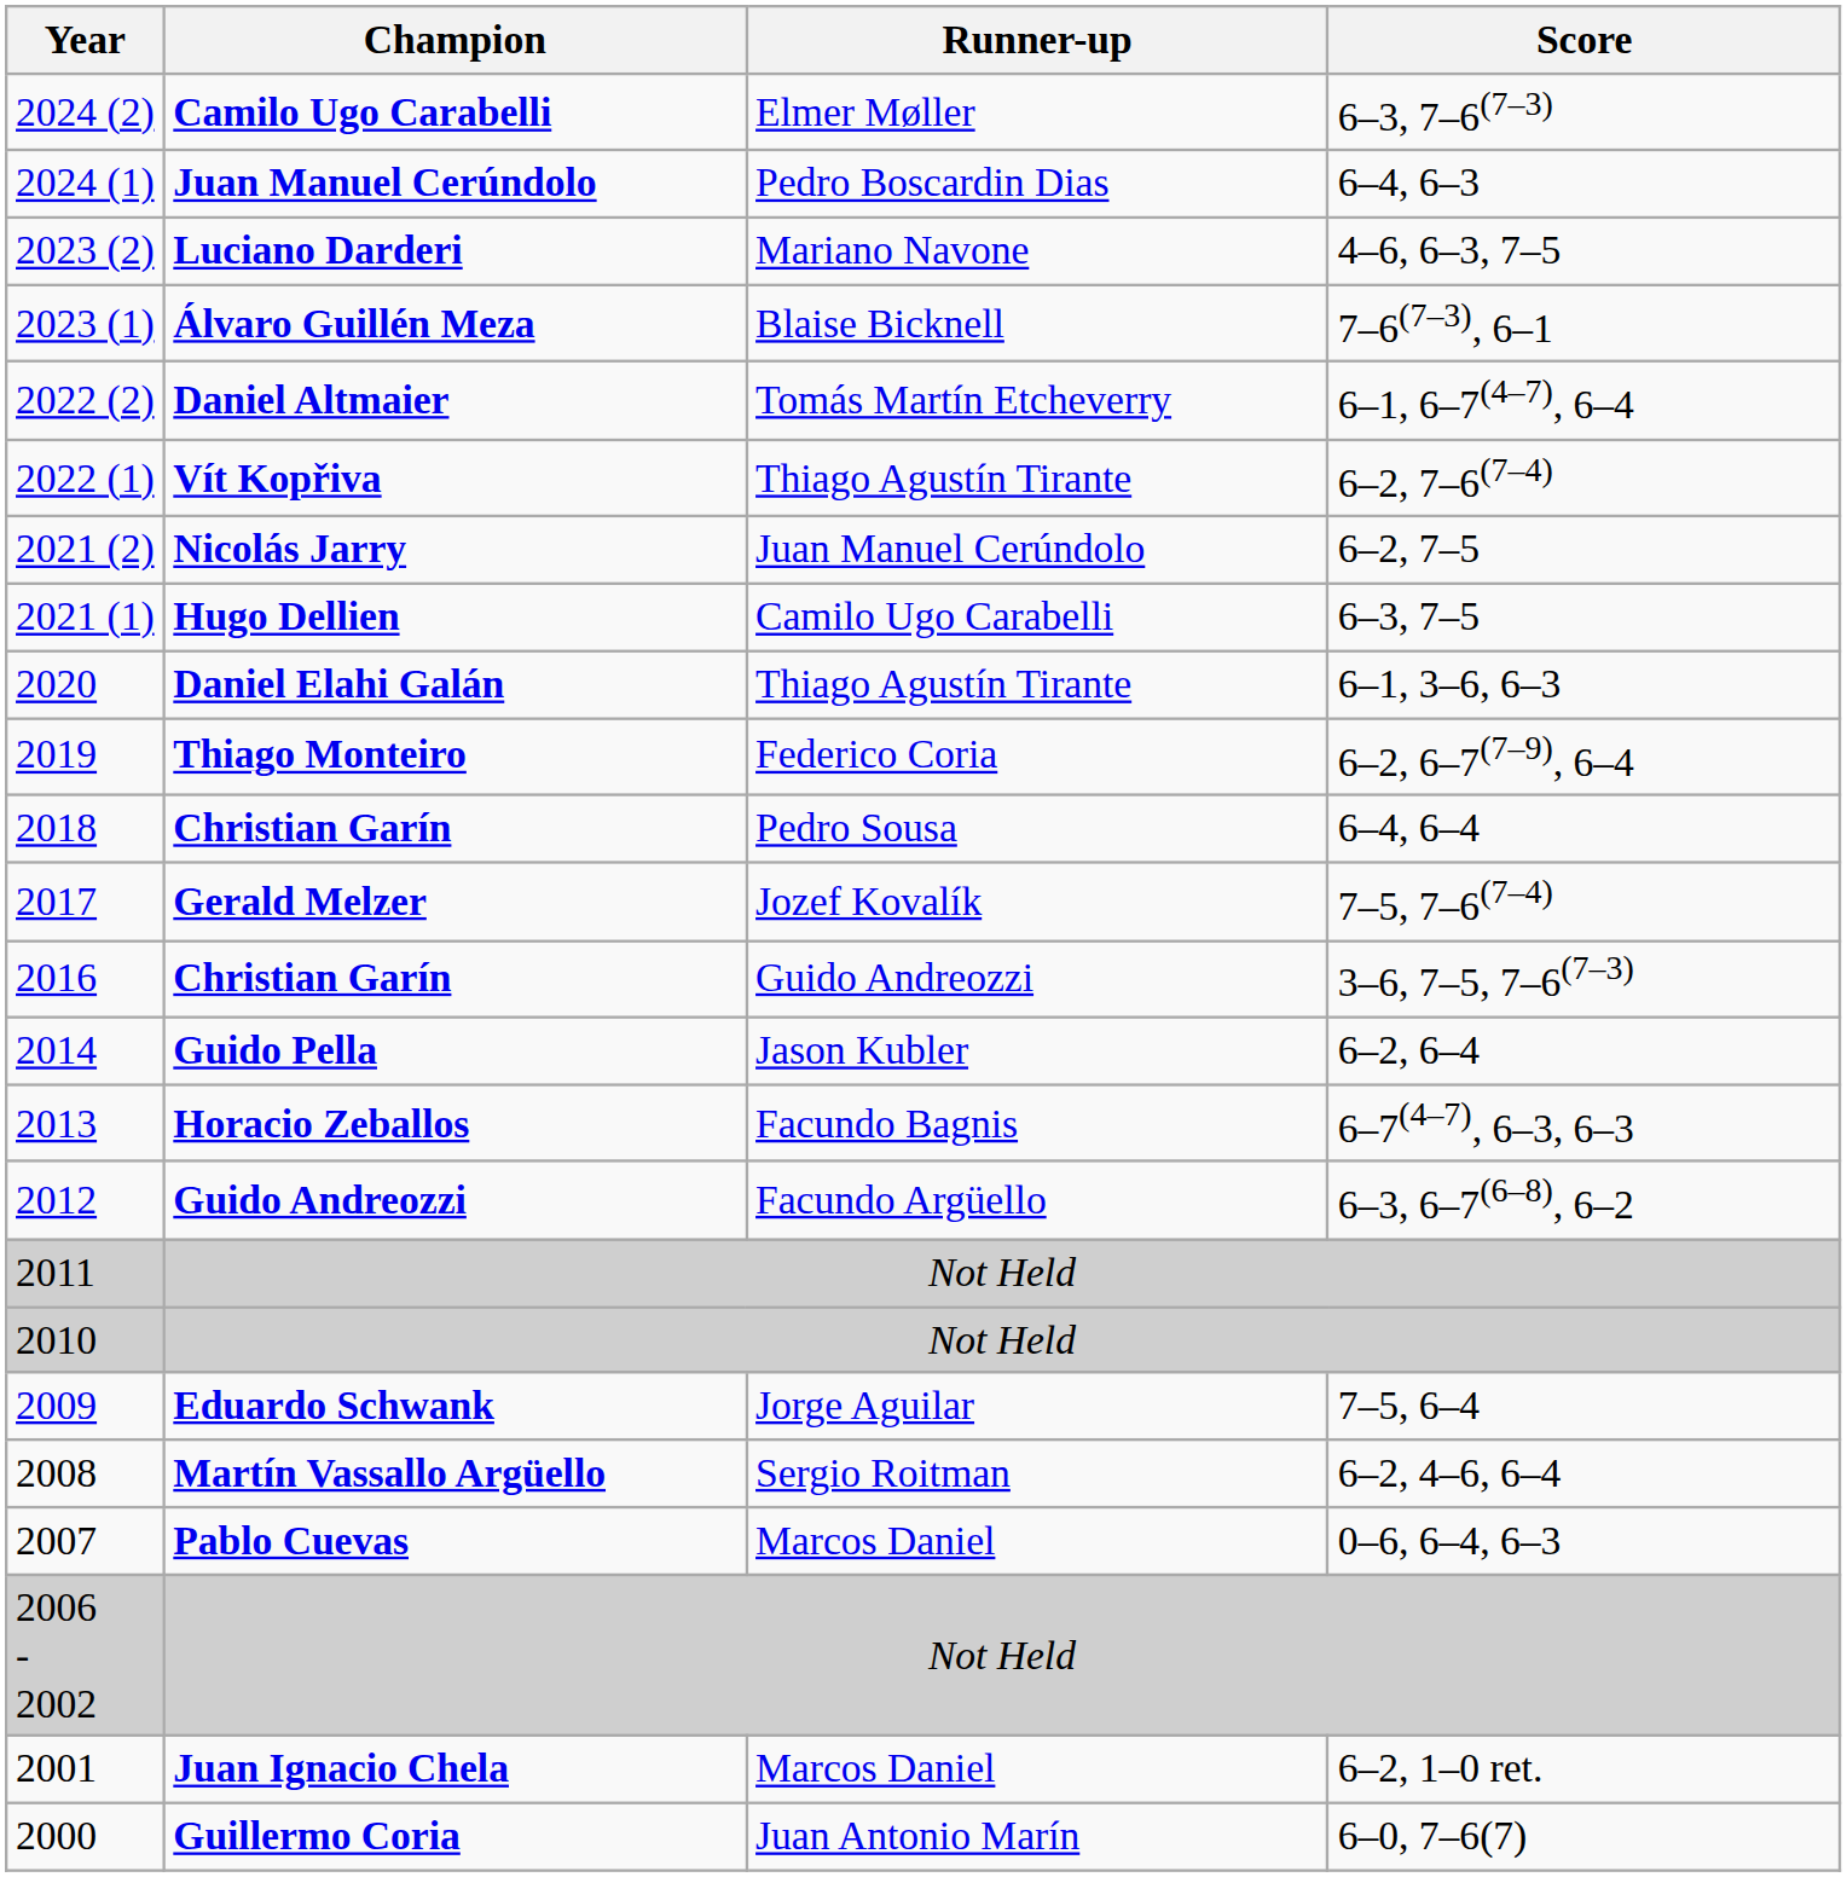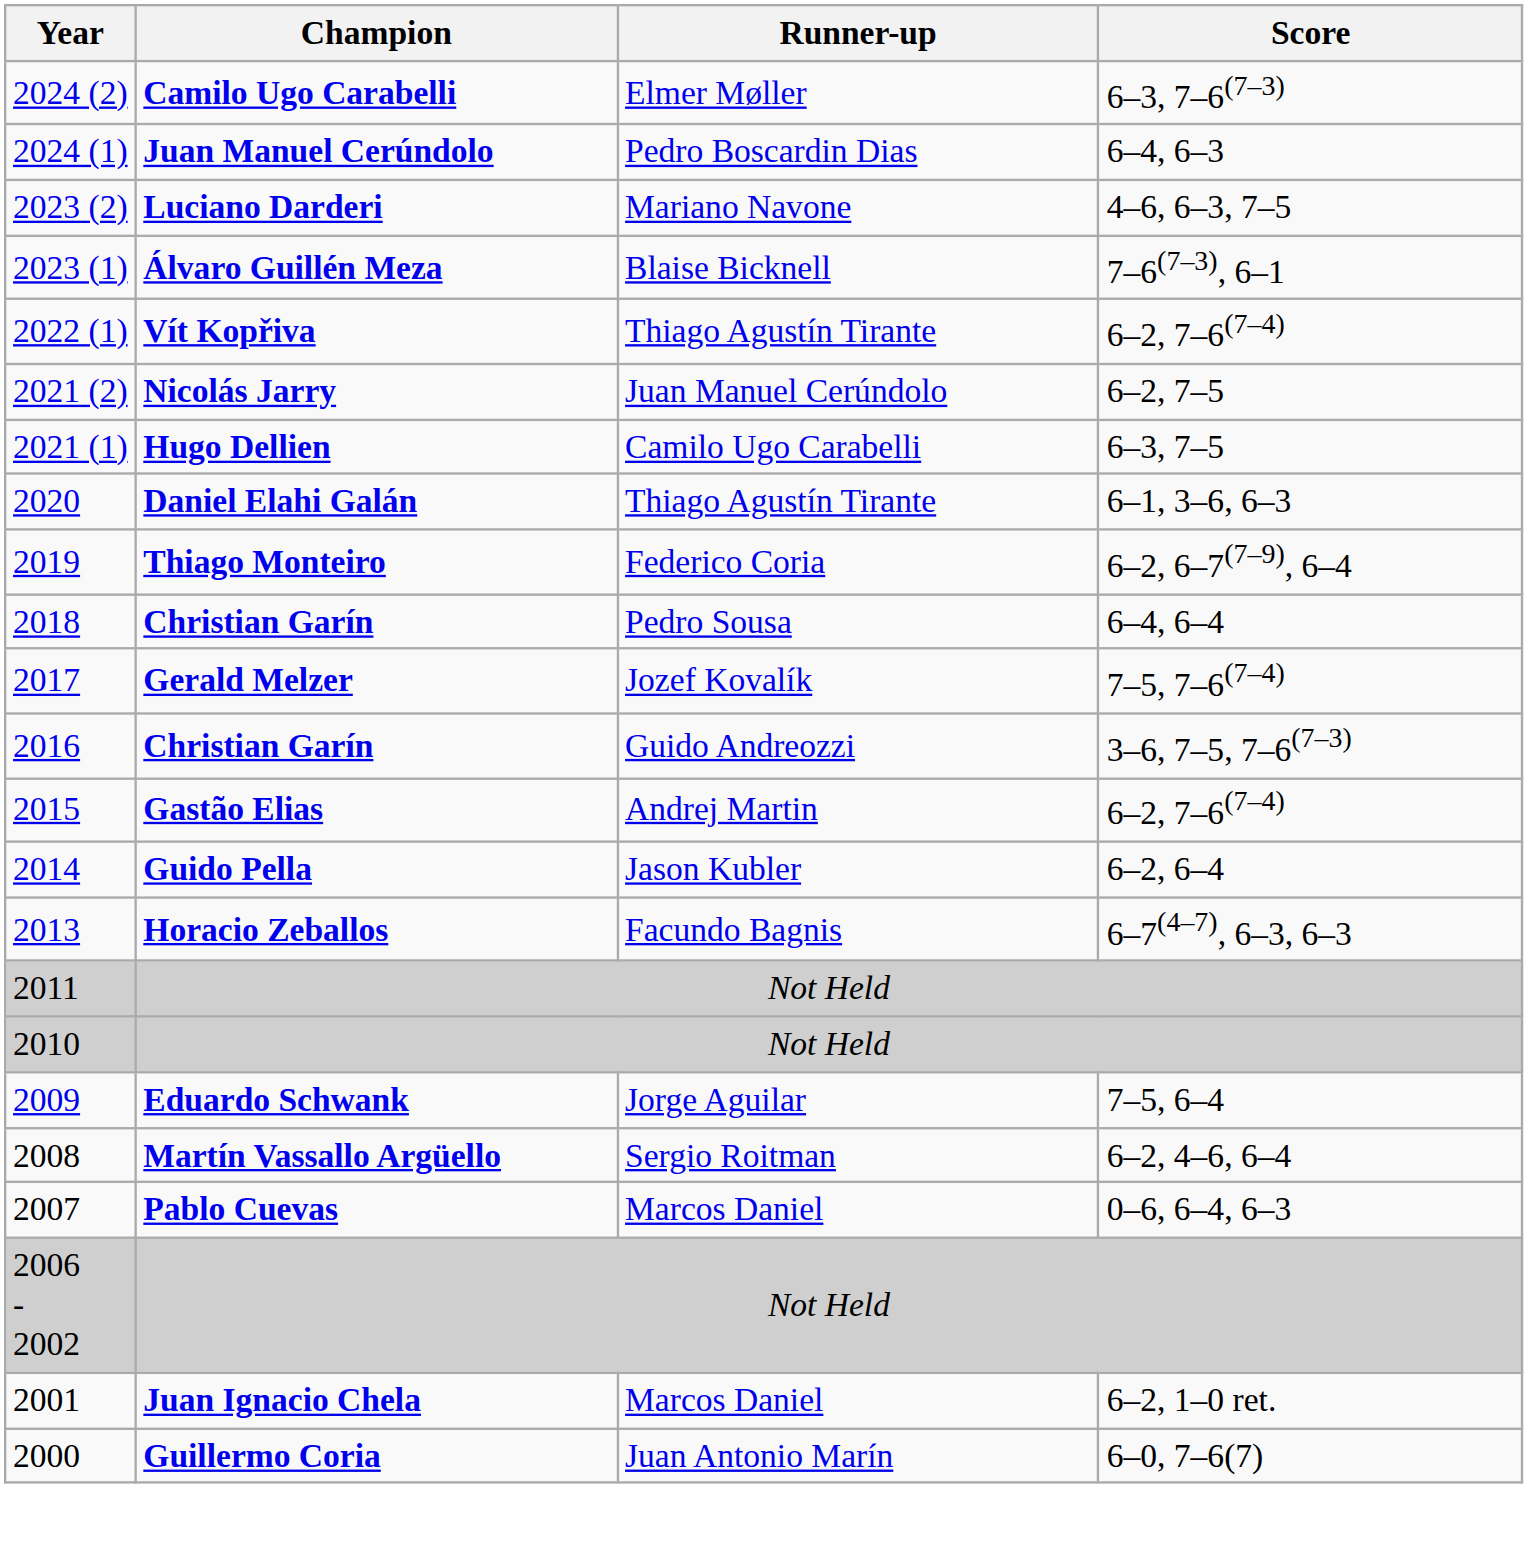- row: 2022 (2) | Daniel Altmaier | Tomás Martín Etcheverry | 6–1, 6–7(4–7), 6–4
+ row: 2015 | Gastão Elias | Andrej Martin | 6–2, 7–6(7–4)
- row: 2012 | Guido Andreozzi | Facundo Argüello | 6–3, 6–7(6–8), 6–2
